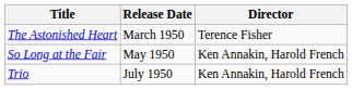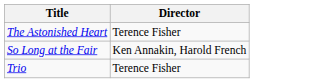- column: Release Date | March 1950 | May 1950 | July 1950
Trio | Director: Ken Annakin, Harold French -> Terence Fisher
